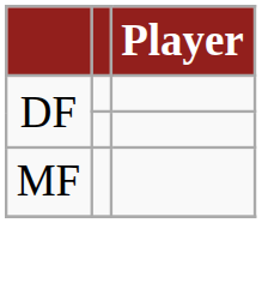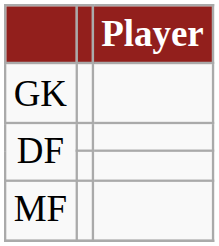+ row: GK
